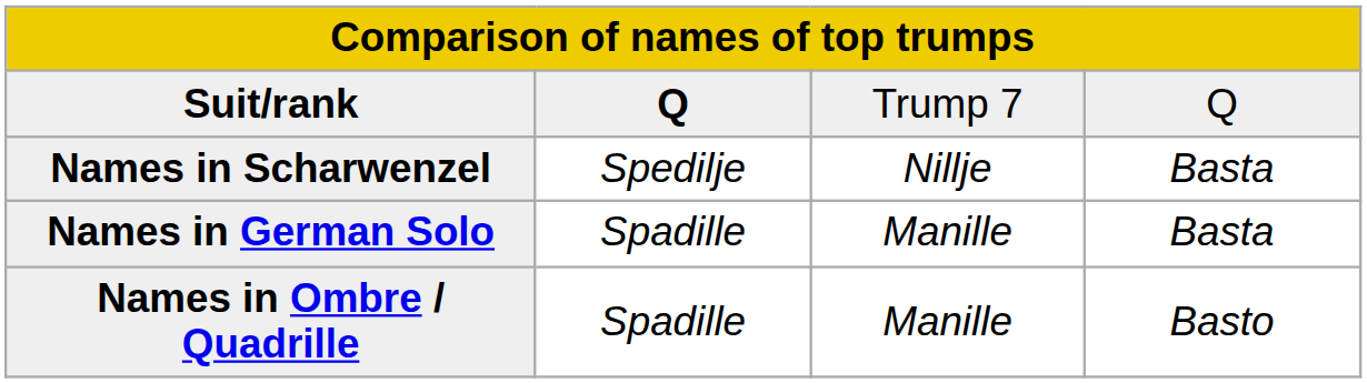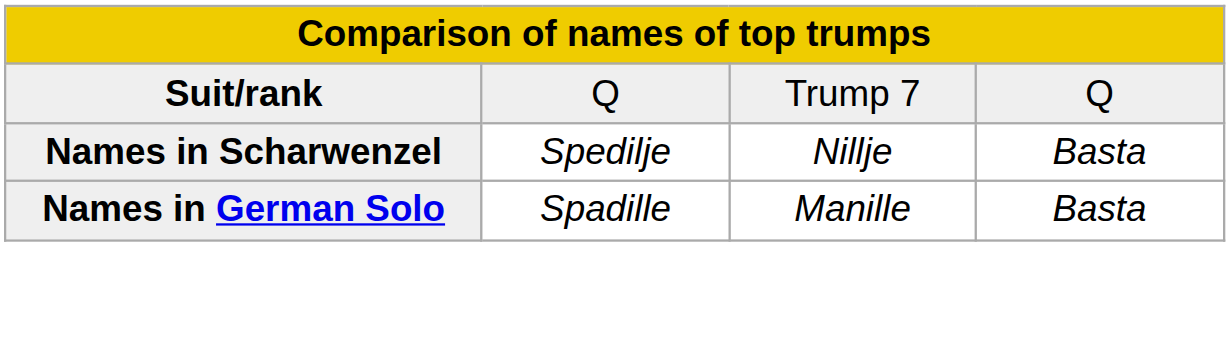Suit/rank | column 2: bold -> normal
- row: Names in Ombre / Quadrille | Spadille | Manille | Basto
